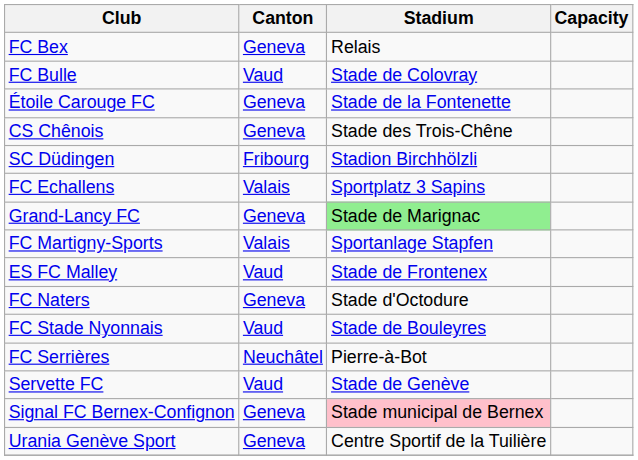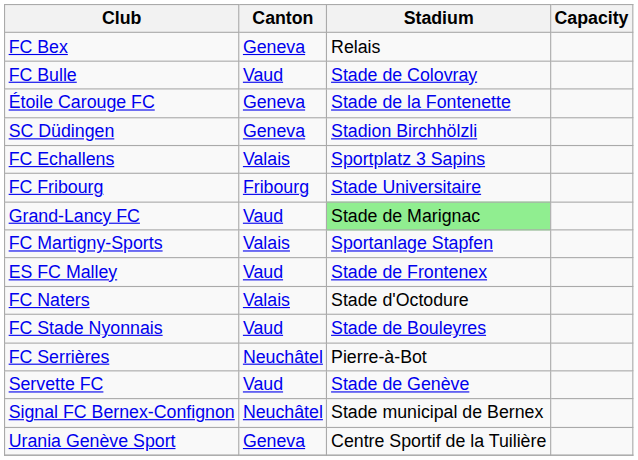- row: CS Chênois | Geneva | Stade des Trois-Chêne
SC Düdingen | Canton: Fribourg -> Geneva
+ row: FC Fribourg | Fribourg | Stade Universitaire
Grand-Lancy FC | Canton: Geneva -> Vaud
FC Naters | Canton: Geneva -> Valais
Signal FC Bernex-Confignon | Canton: Geneva -> Neuchâtel
Signal FC Bernex-Confignon | Stadium: pink background -> no background
